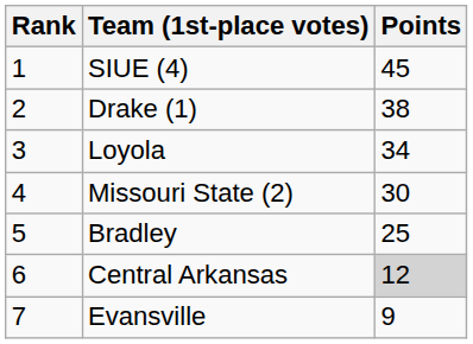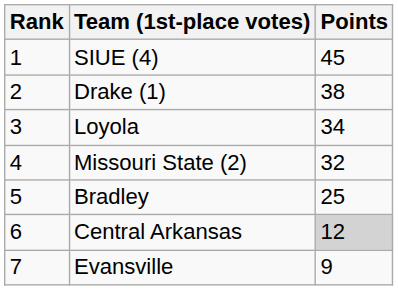Missouri State (2) | Points: 30 -> 32
